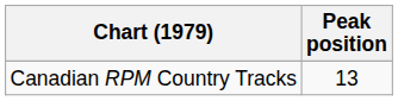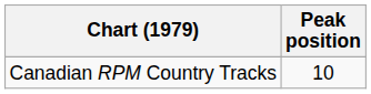Canadian RPM Country Tracks | Peak position: 13 -> 10
